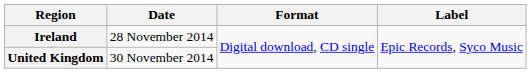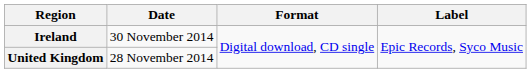Ireland | Date: 28 November 2014 -> 30 November 2014
United Kingdom | Date: 30 November 2014 -> 28 November 2014
